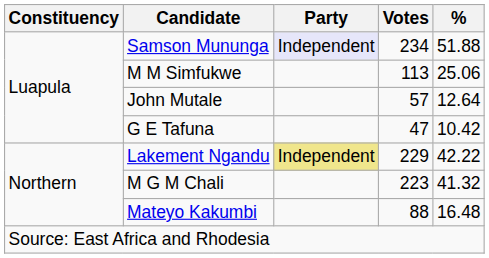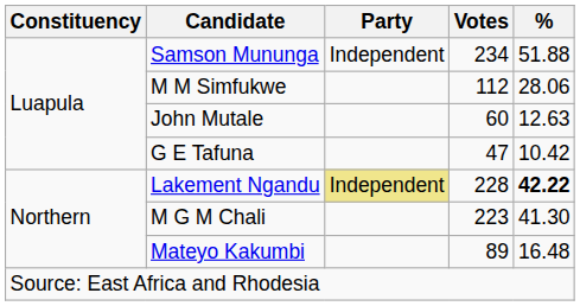Samson Mununga | Party: lavender background -> no background
M M Simfukwe | Votes: 113 -> 112
M M Simfukwe | %: 25.06 -> 28.06
John Mutale | Votes: 57 -> 60
John Mutale | %: 12.64 -> 12.63
Lakement Ngandu | Votes: 229 -> 228
Lakement Ngandu | %: normal -> bold
M G M Chali | %: 41.32 -> 41.30
Mateyo Kakumbi | Votes: 88 -> 89
